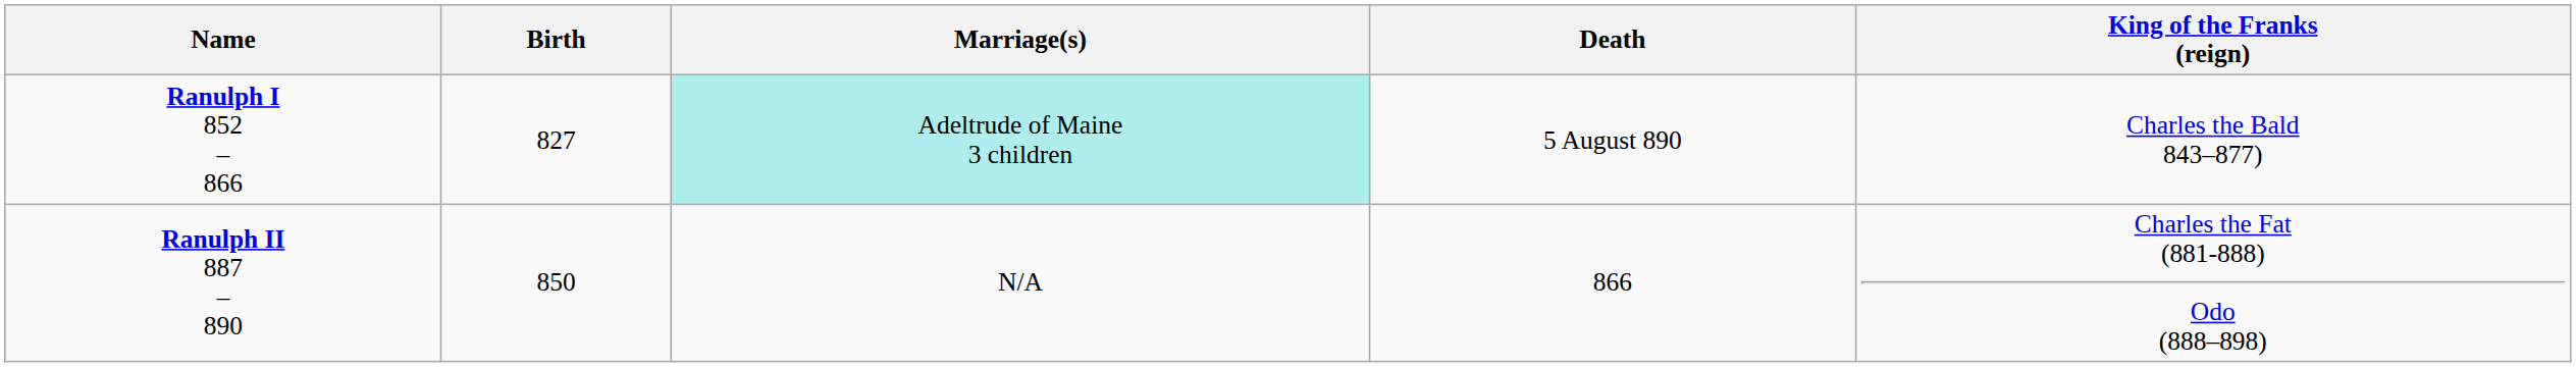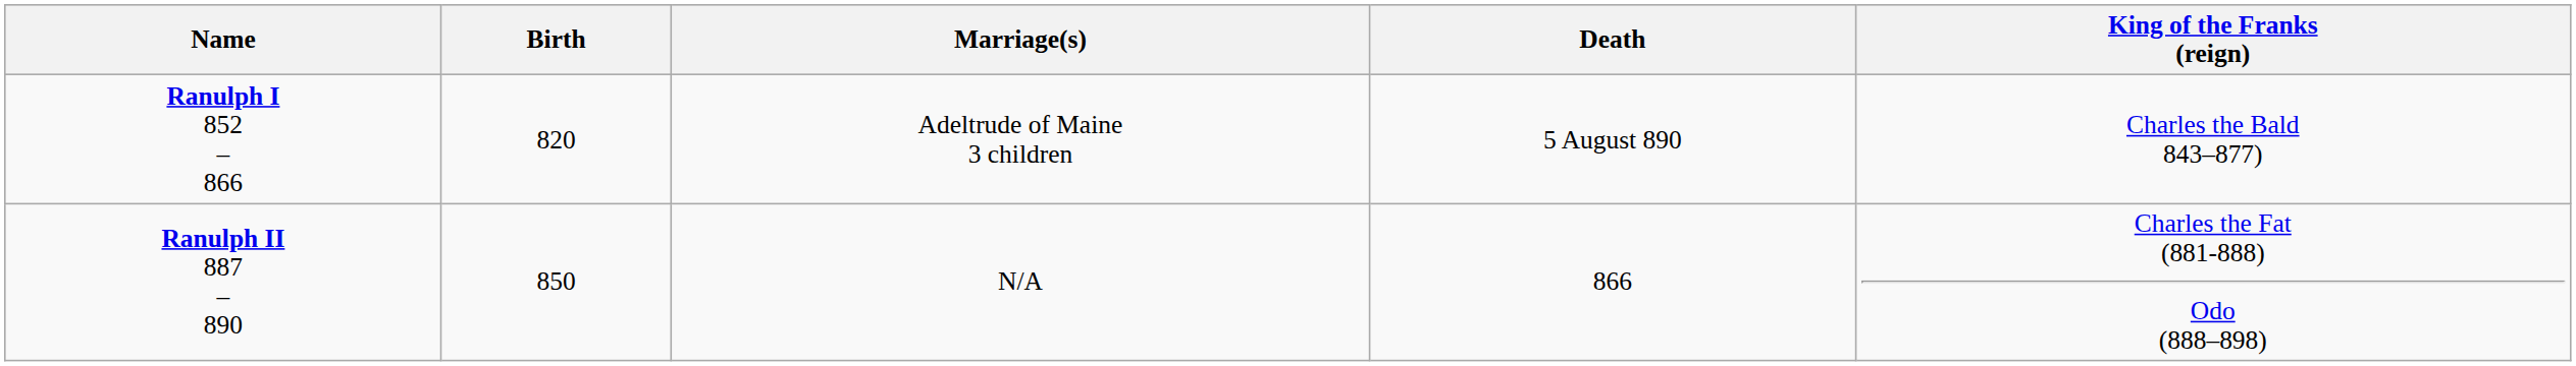Ranulph I 852 – 866 | Birth: 827 -> 820
Ranulph I 852 – 866 | Marriage(s): paleturquoise background -> no background
